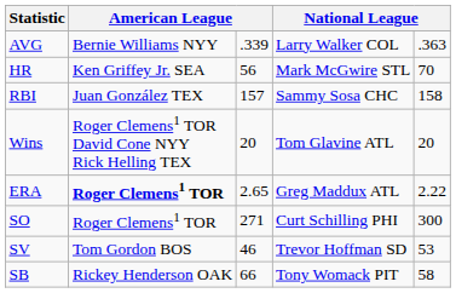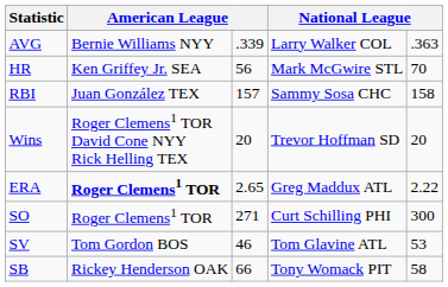Wins | column 4: Tom Glavine ATL -> Trevor Hoffman SD
SV | column 4: Trevor Hoffman SD -> Tom Glavine ATL
